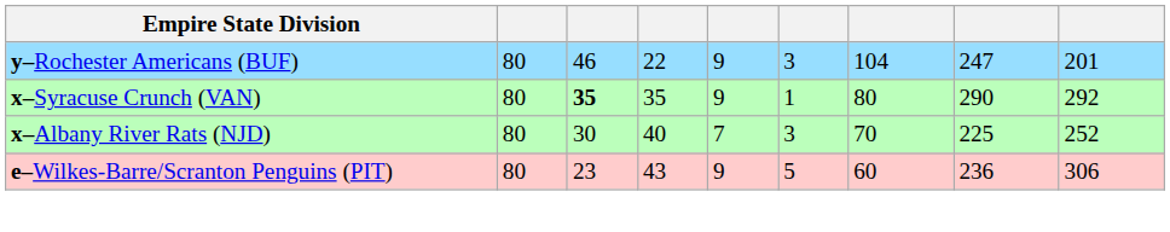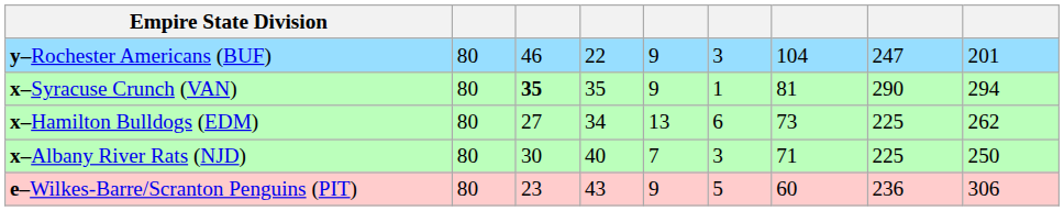x–Syracuse Crunch (VAN) | column 7: 80 -> 81
x–Syracuse Crunch (VAN) | column 9: 292 -> 294
+ row: x–Hamilton Bulldogs (EDM) | 80 | 27 | 34 | 13 | 6 | 73 | 225 | 262
x–Albany River Rats (NJD) | column 7: 70 -> 71
x–Albany River Rats (NJD) | column 9: 252 -> 250
